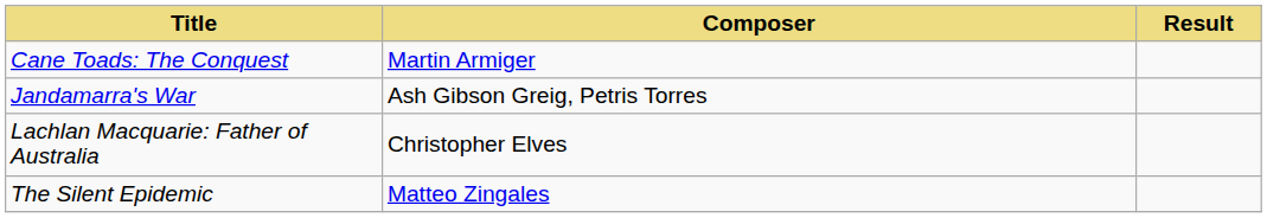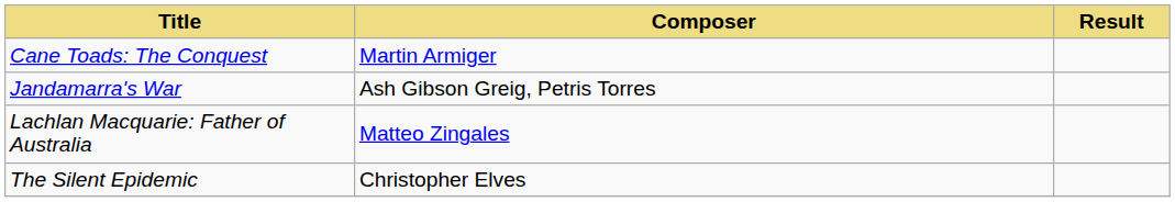Lachlan Macquarie: Father of Australia | Composer: Christopher Elves -> Matteo Zingales
The Silent Epidemic | Composer: Matteo Zingales -> Christopher Elves
